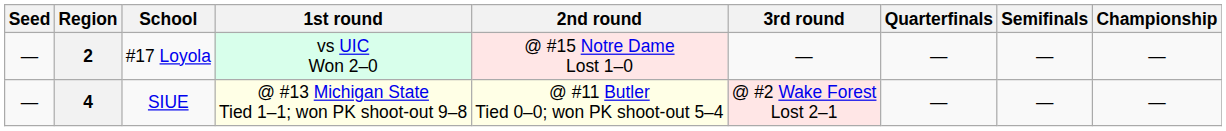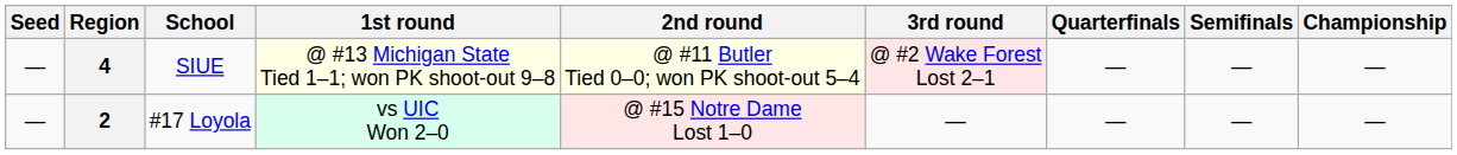rows swapped: 4 <-> 2
